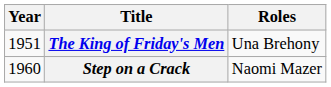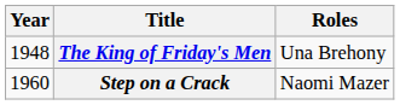The King of Friday's Men | Year: 1951 -> 1948
